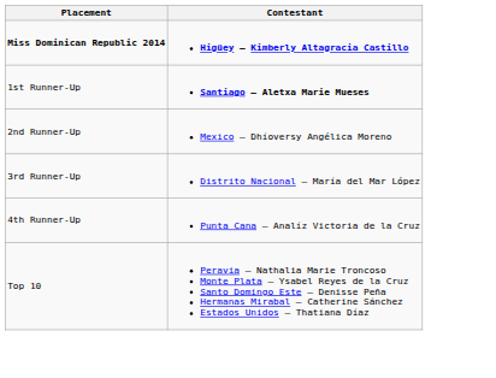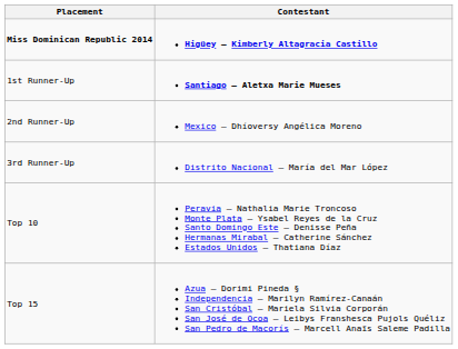- row: 4th Runner-Up | Punta Cana – Analíz Victoria de la Cruz
+ row: Top 15 | Azua – Dorimi Pineda § Independencia – Marilyn Ramírez-Canaán San Cristóbal – Mariela Silvia Corporán San José de Ocoa – Leibys Franshesca Pujols Quéliz San Pedro de Macorís – Marcell Anaïs Saleme Padilla
